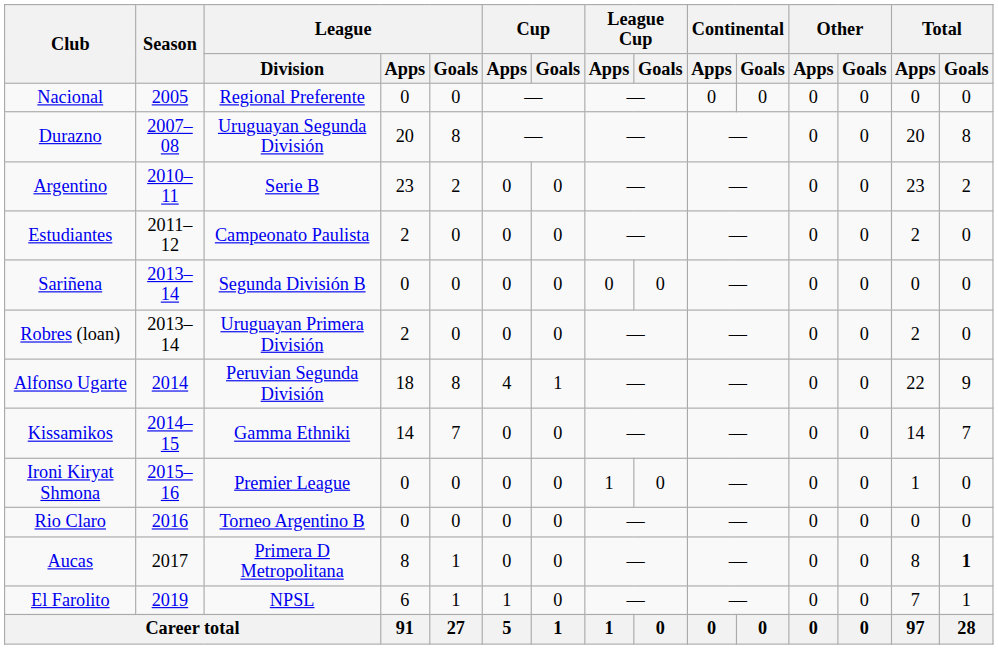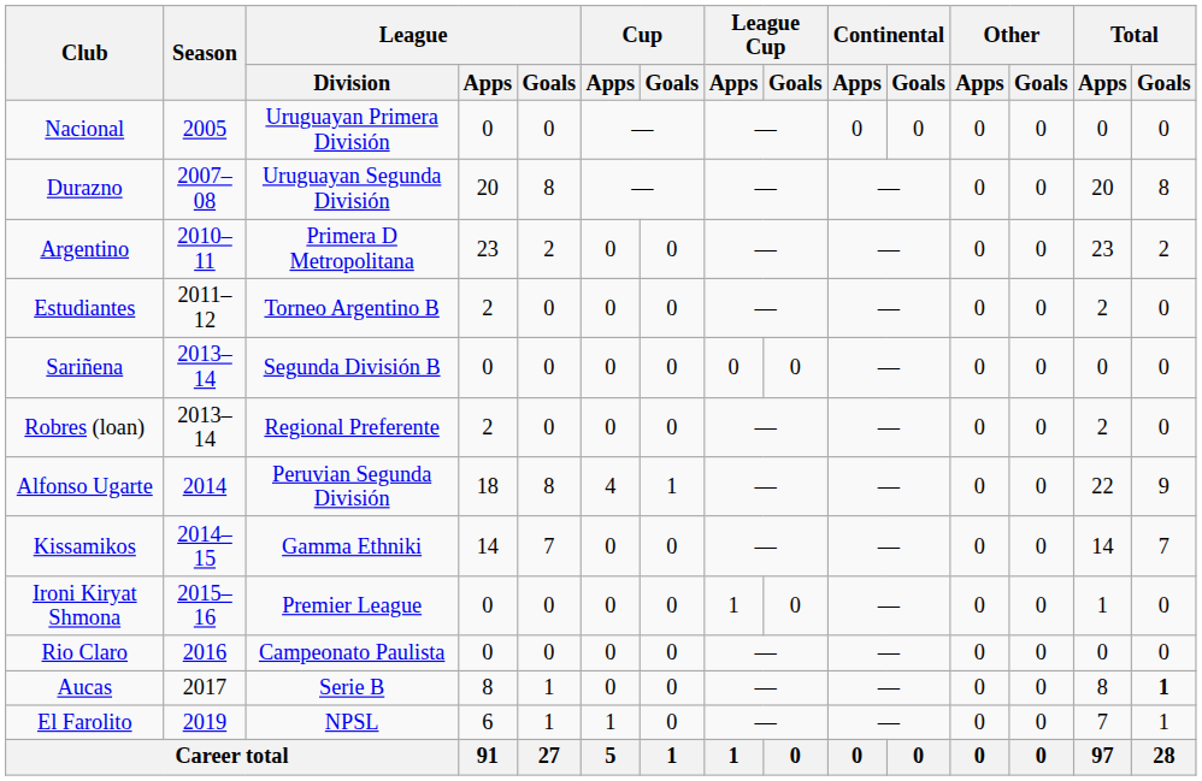Nacional | League / Division: Regional Preferente -> Uruguayan Primera División
Argentino | League / Division: Serie B -> Primera D Metropolitana
Estudiantes | League / Division: Campeonato Paulista -> Torneo Argentino B
Robres (loan) | League / Division: Uruguayan Primera División -> Regional Preferente
Rio Claro | League / Division: Torneo Argentino B -> Campeonato Paulista
Aucas | League / Division: Primera D Metropolitana -> Serie B
